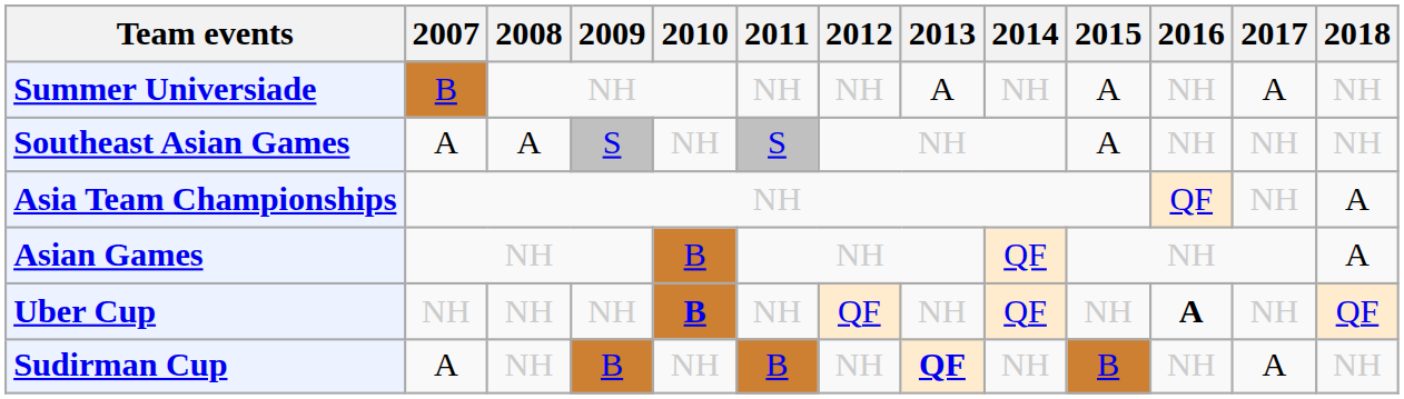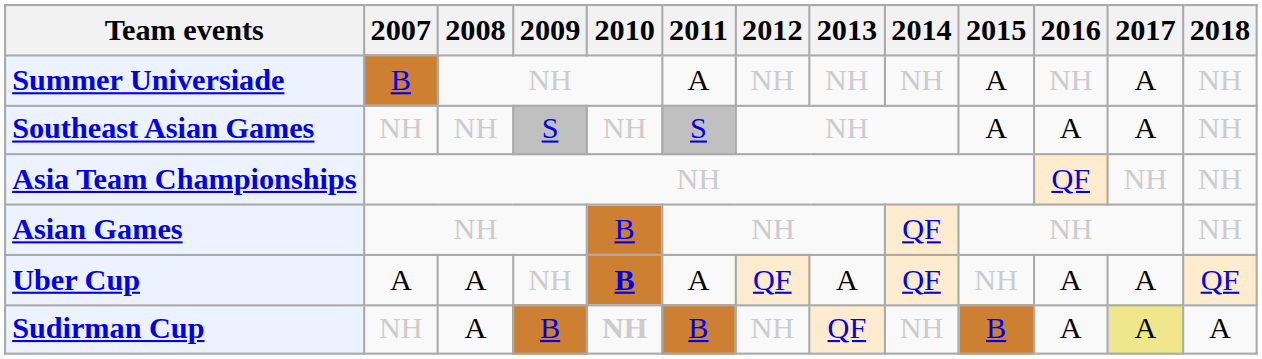Summer Universiade | 2011: NH -> A
Summer Universiade | 2013: A -> NH
Southeast Asian Games | 2007: A -> NH
Southeast Asian Games | 2008: A -> NH
Southeast Asian Games | 2016: NH -> A
Southeast Asian Games | 2017: NH -> A
Asia Team Championships | 2018: A -> NH
Asian Games | 2018: A -> NH
Uber Cup | 2007: NH -> A
Uber Cup | 2008: NH -> A
Uber Cup | 2011: NH -> A
Uber Cup | 2013: NH -> A
Uber Cup | 2016: bold -> normal
Uber Cup | 2017: NH -> A
Sudirman Cup | 2007: A -> NH
Sudirman Cup | 2008: NH -> A
Sudirman Cup | 2010: normal -> bold
Sudirman Cup | 2013: bold -> normal
Sudirman Cup | 2016: NH -> A
Sudirman Cup | 2017: no background -> khaki background
Sudirman Cup | 2018: NH -> A
